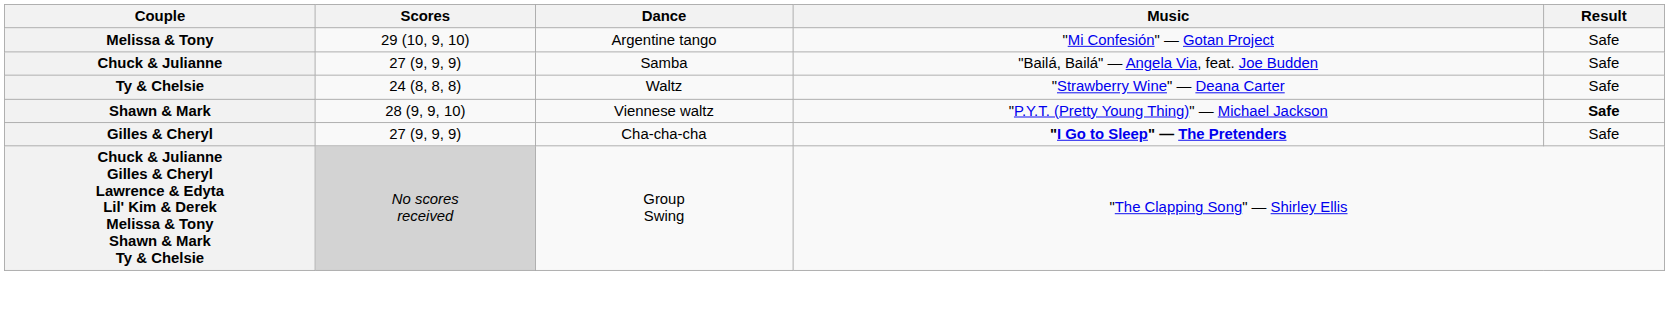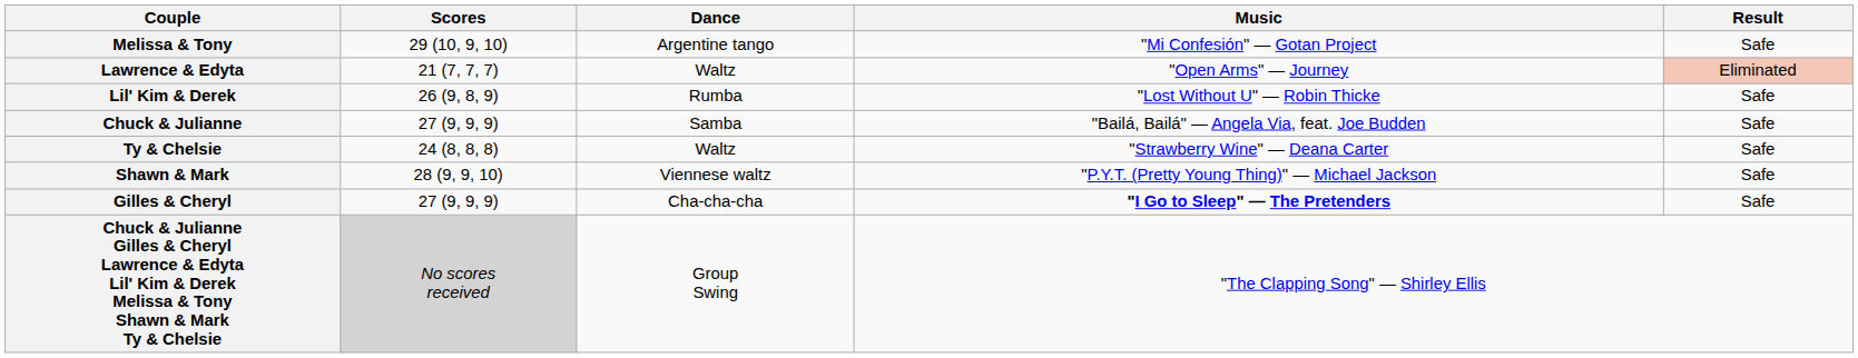+ row: Lawrence & Edyta | 21 (7, 7, 7) | Waltz | "Open Arms" — Journey | Eliminated
+ row: Lil' Kim & Derek | 26 (9, 8, 9) | Rumba | "Lost Without U" — Robin Thicke | Safe
Shawn & Mark | Result: bold -> normal
